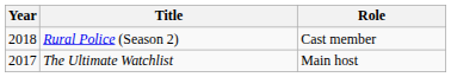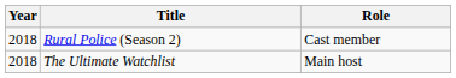The Ultimate Watchlist | Year: 2017 -> 2018
